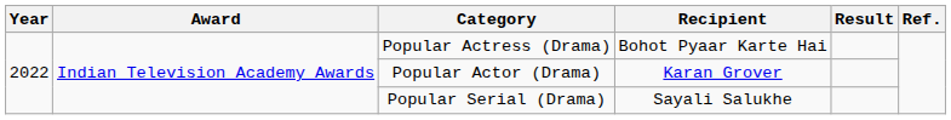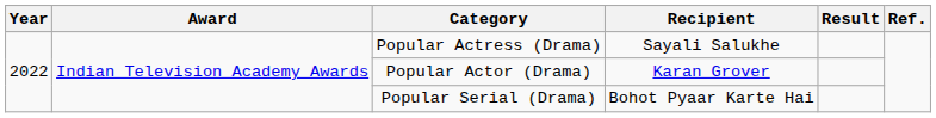Popular Actress (Drama) | Recipient: Bohot Pyaar Karte Hai -> Sayali Salukhe
Popular Serial (Drama) | Recipient: Sayali Salukhe -> Bohot Pyaar Karte Hai
